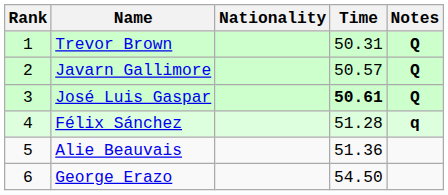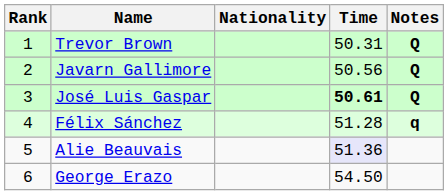Javarn Gallimore | Time: 50.57 -> 50.56
Alie Beauvais | Time: no background -> lavender background
